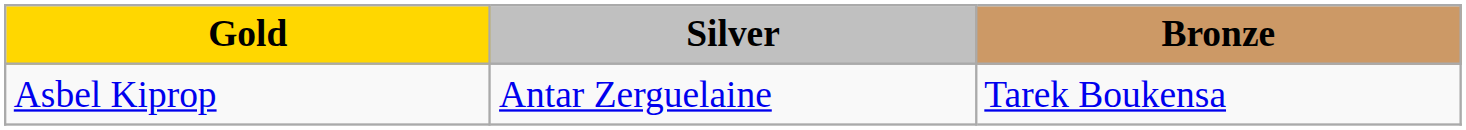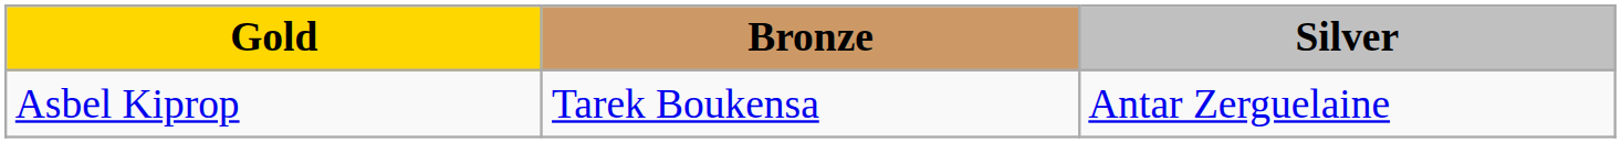columns swapped: Silver <-> Bronze
